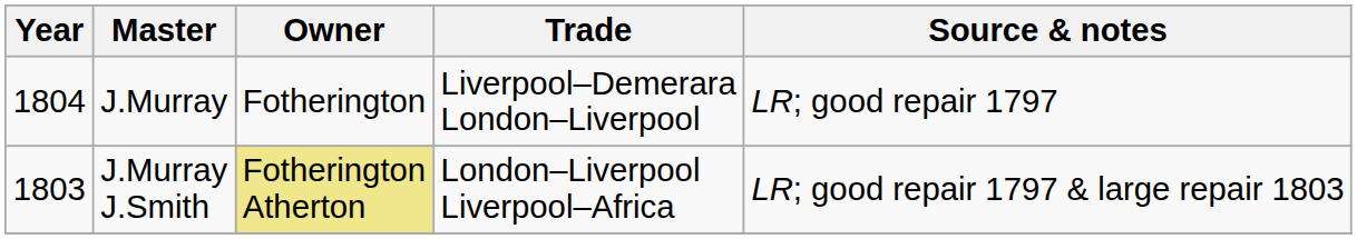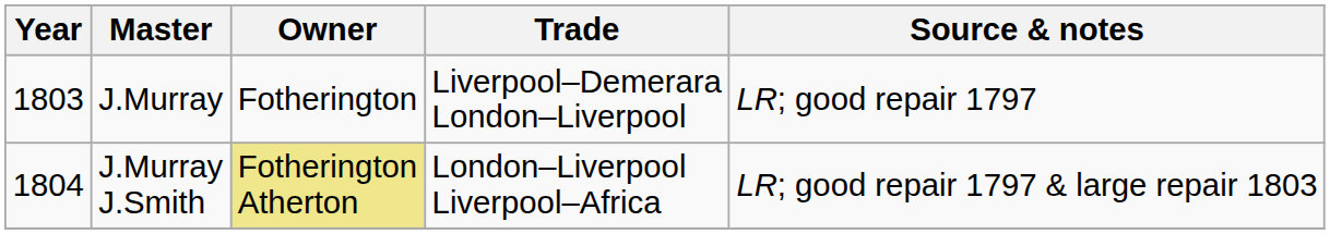J.Murray | Year: 1804 -> 1803
J.Murray J.Smith | Year: 1803 -> 1804
